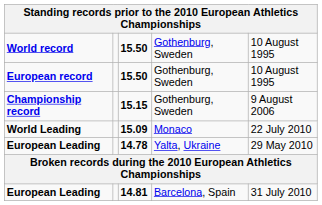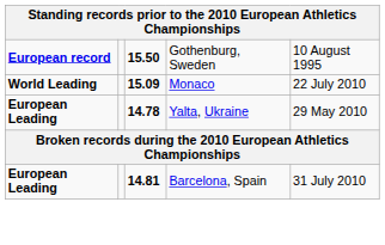- row: World record | 15.50 | Gothenburg, Sweden | 10 August 1995
- row: Championship record | 15.15 | Gothenburg, Sweden | 9 August 2006
